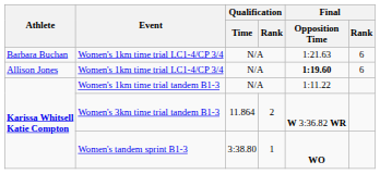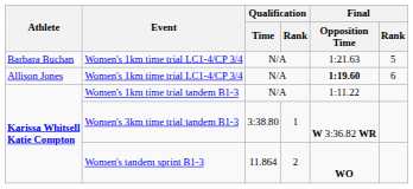Barbara Buchan / Women's 1km time trial LC1-4/CP 3/4 | Final / Rank: 6 -> 5
Women's 3km time trial tandem B1-3 | Qualification / Time: 11.864 -> 3:38.80
Women's 3km time trial tandem B1-3 | Qualification / Rank: 2 -> 1
Women's tandem sprint B1-3 | Qualification / Time: 3:38.80 -> 11.864
Women's tandem sprint B1-3 | Qualification / Rank: 1 -> 2
